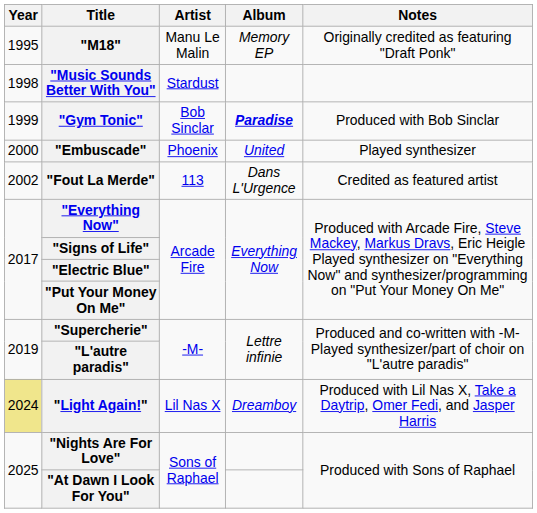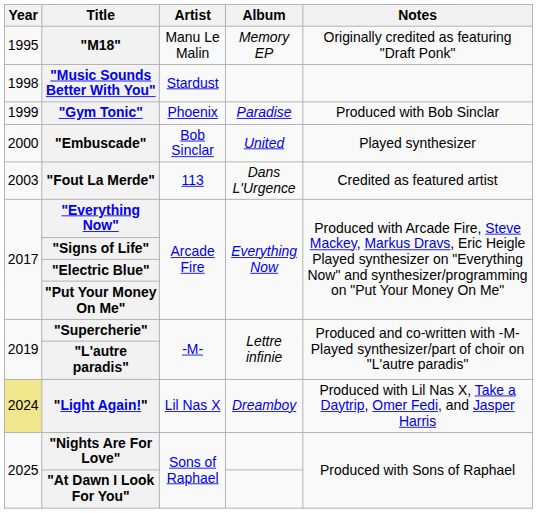"Gym Tonic" | Artist: Bob Sinclar -> Phoenix
"Gym Tonic" | Album: bold -> normal
"Embuscade" | Artist: Phoenix -> Bob Sinclar
"Fout La Merde" | Year: 2002 -> 2003
